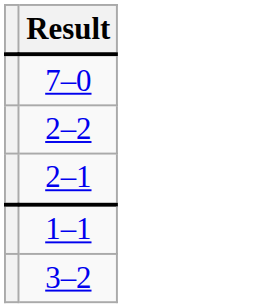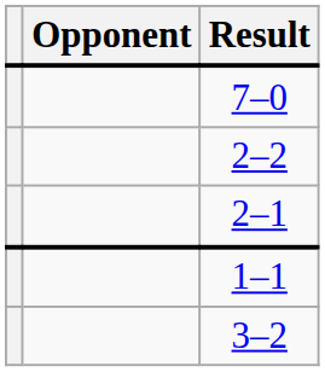+ column: Opponent
